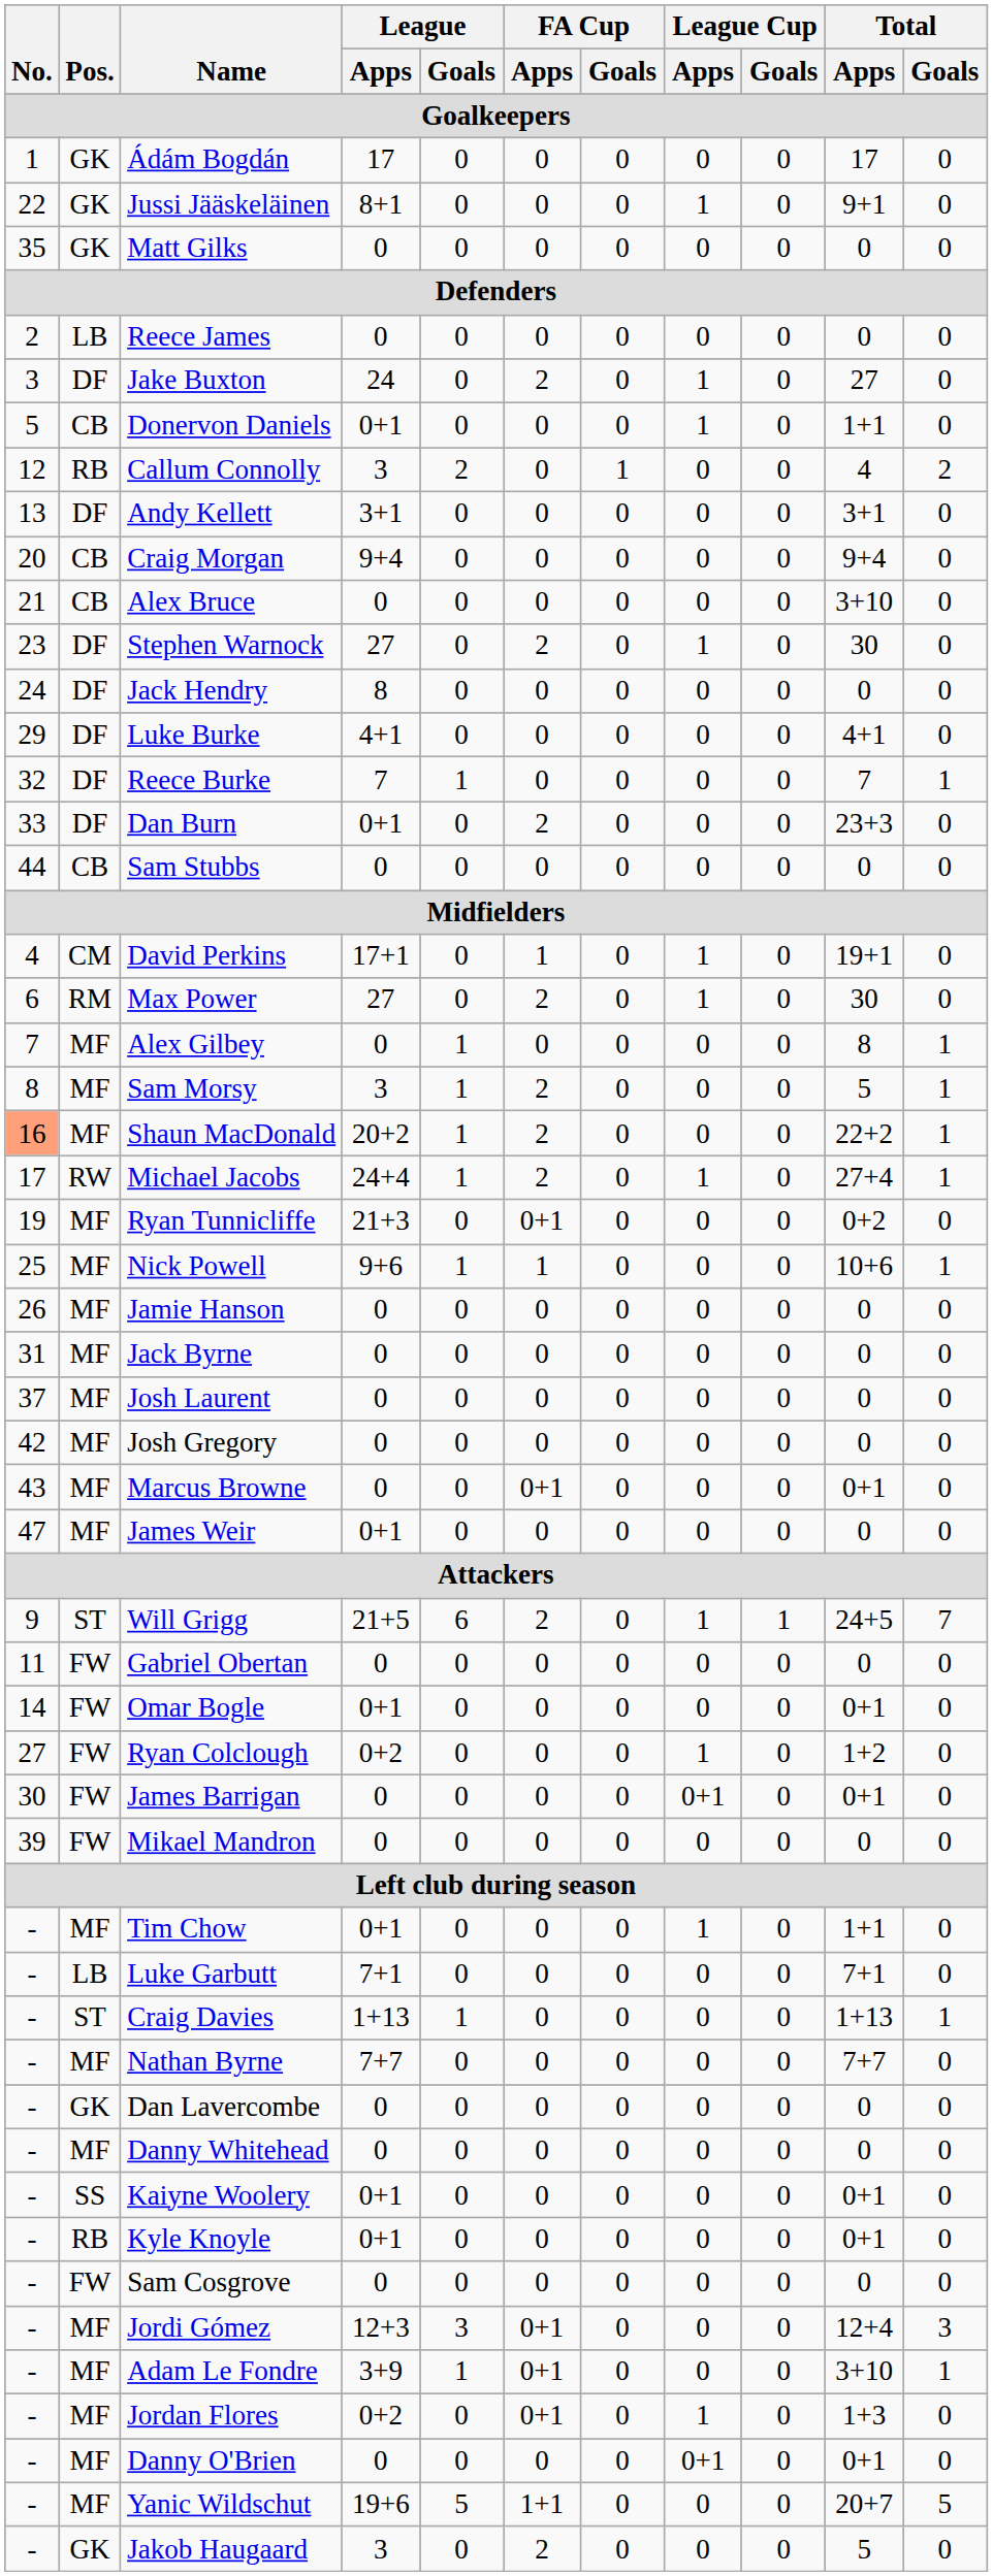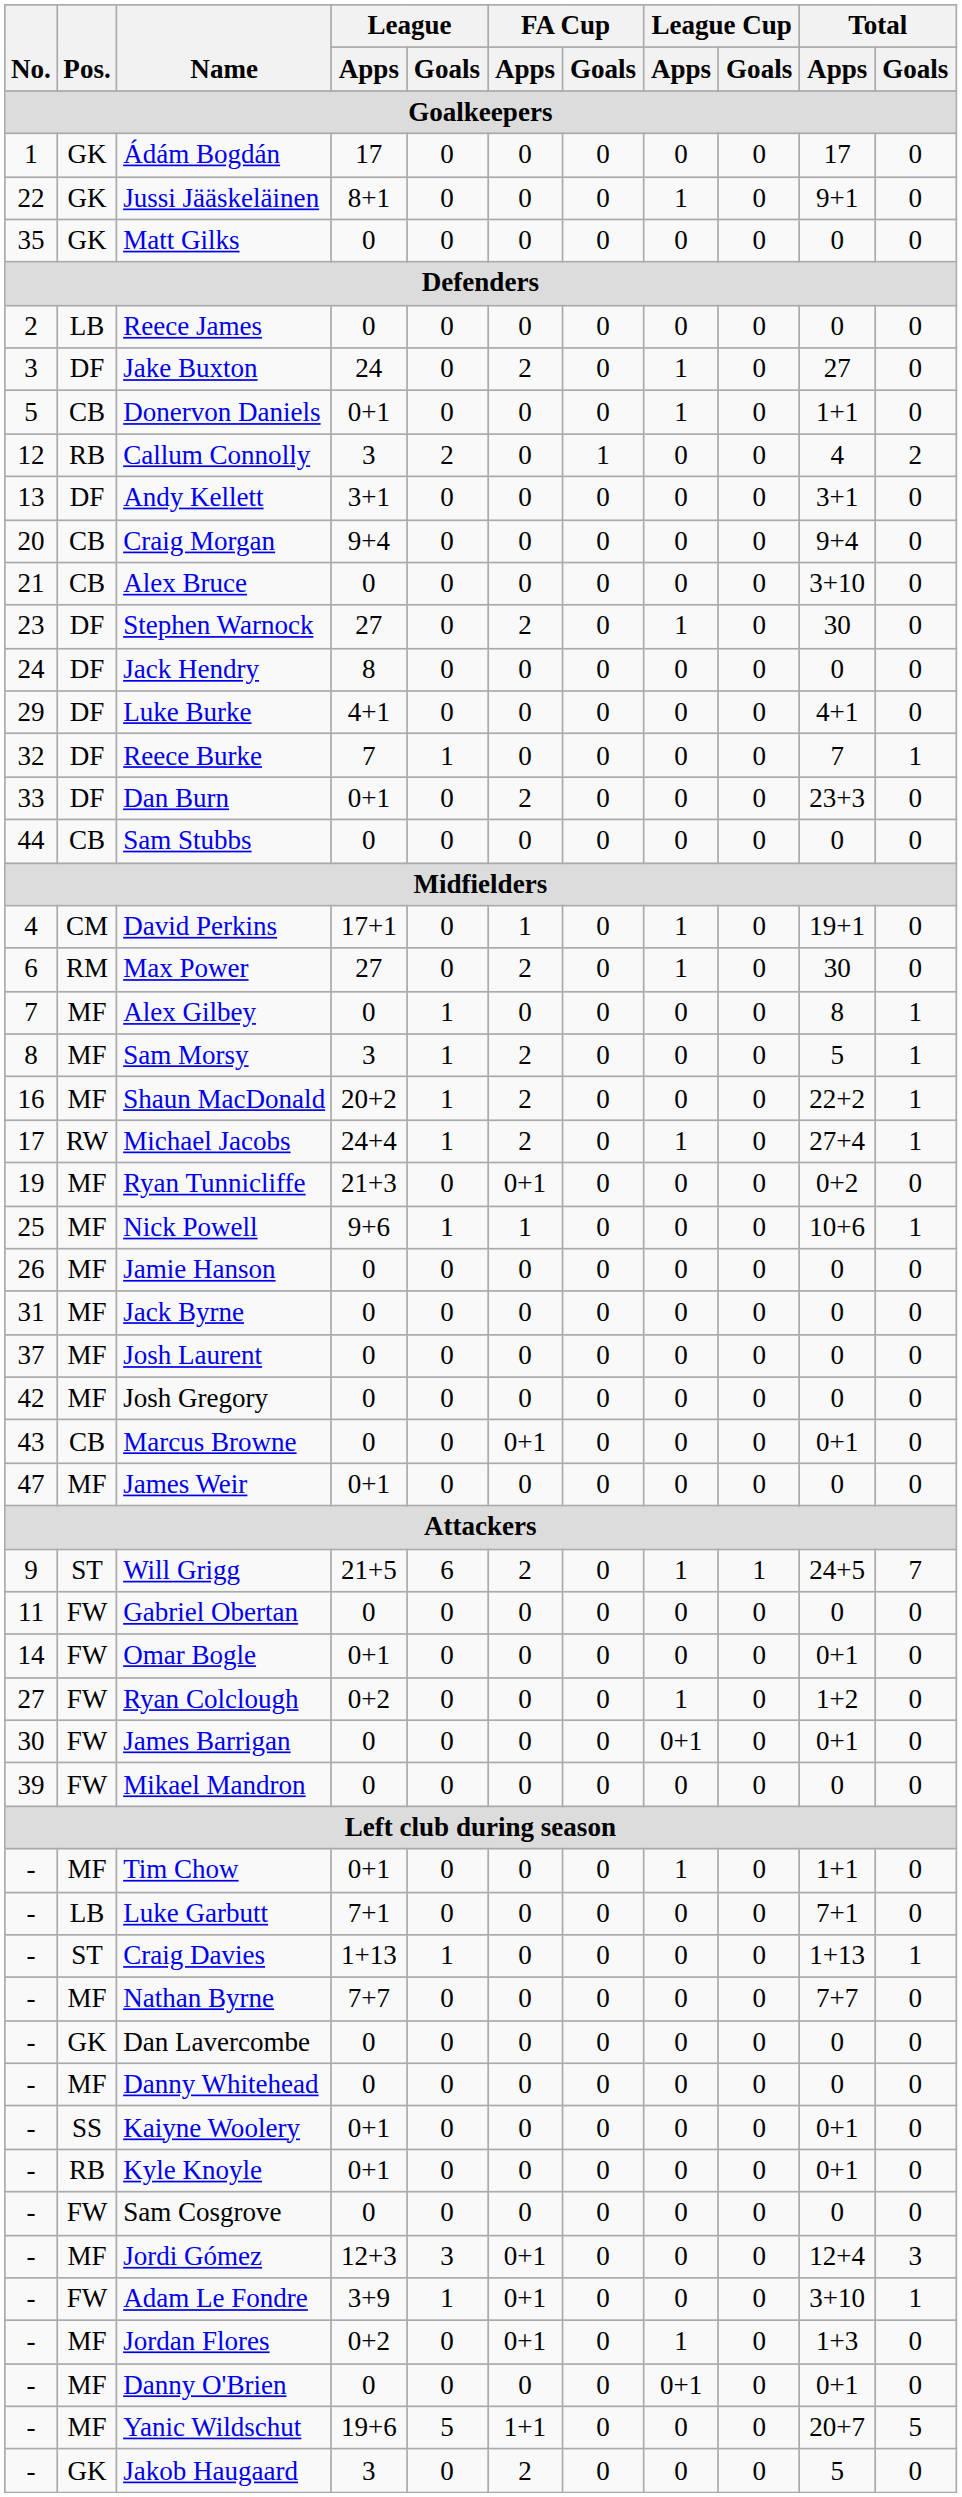Shaun MacDonald | No.: lightsalmon background -> no background
Marcus Browne | Pos.: MF -> CB
Adam Le Fondre | Pos.: MF -> FW
